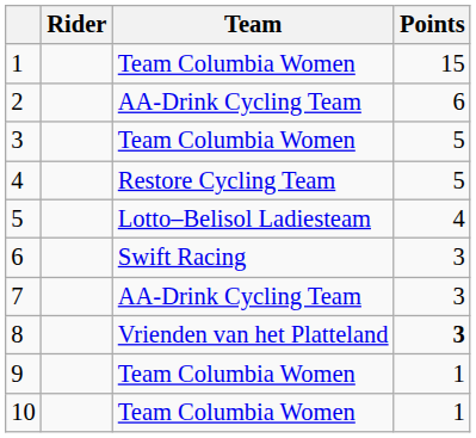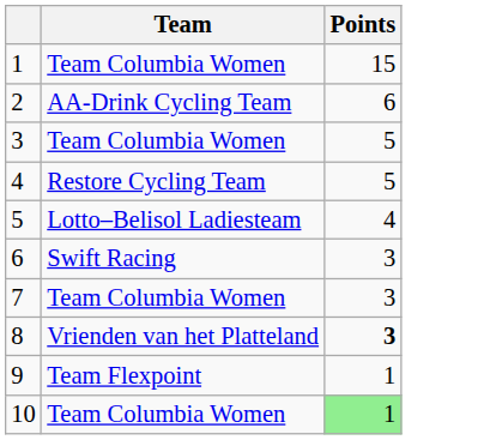- column: Rider
7 | Team: AA-Drink Cycling Team -> Team Columbia Women
9 | Team: Team Columbia Women -> Team Flexpoint
10 | Points: no background -> lightgreen background
